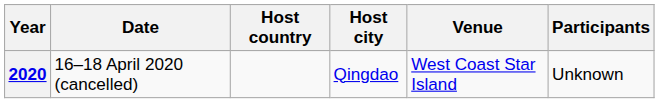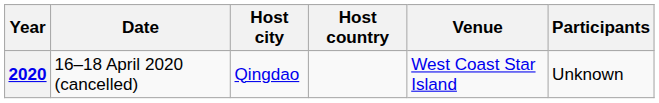columns swapped: Host country <-> Host city
